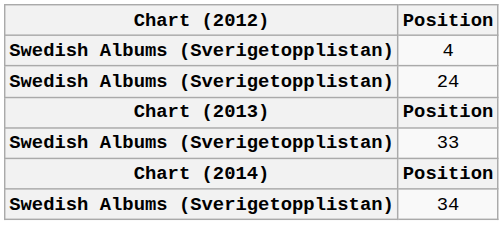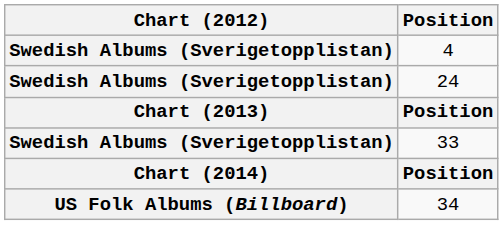34 | Chart (2012): Swedish Albums (Sverigetopplistan) -> US Folk Albums (Billboard)
